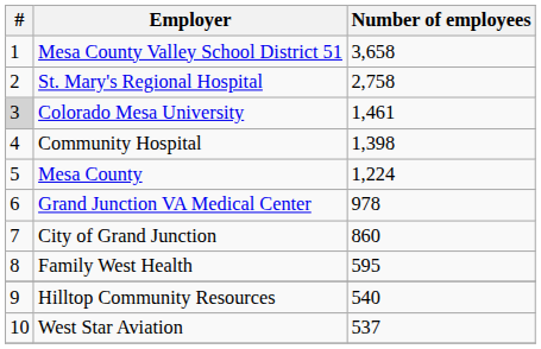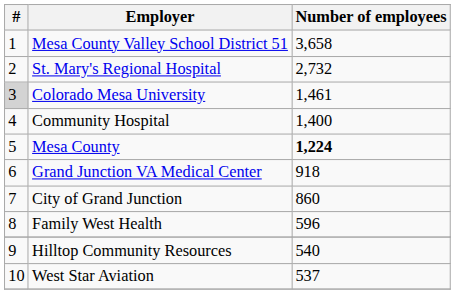St. Mary's Regional Hospital | Number of employees: 2,758 -> 2,732
Community Hospital | Number of employees: 1,398 -> 1,400
Mesa County | Number of employees: normal -> bold
Grand Junction VA Medical Center | Number of employees: 978 -> 918
Family West Health | Number of employees: 595 -> 596
